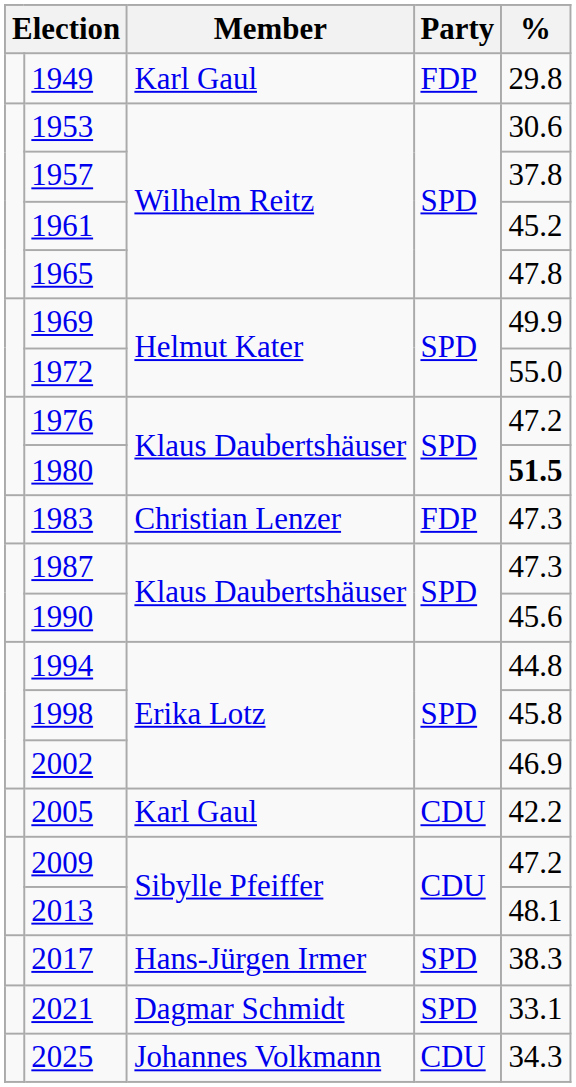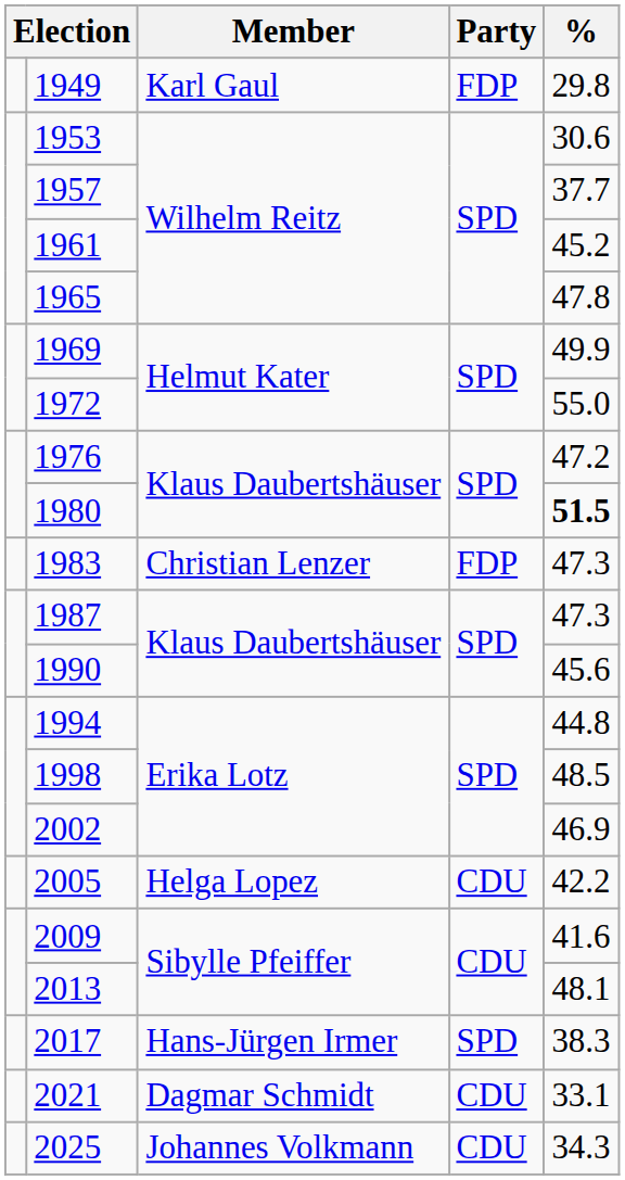1957 | %: 37.8 -> 37.7
1998 | %: 45.8 -> 48.5
2005 | Member: Karl Gaul -> Helga Lopez
2009 | %: 47.2 -> 41.6
2021 | Party: SPD -> CDU
